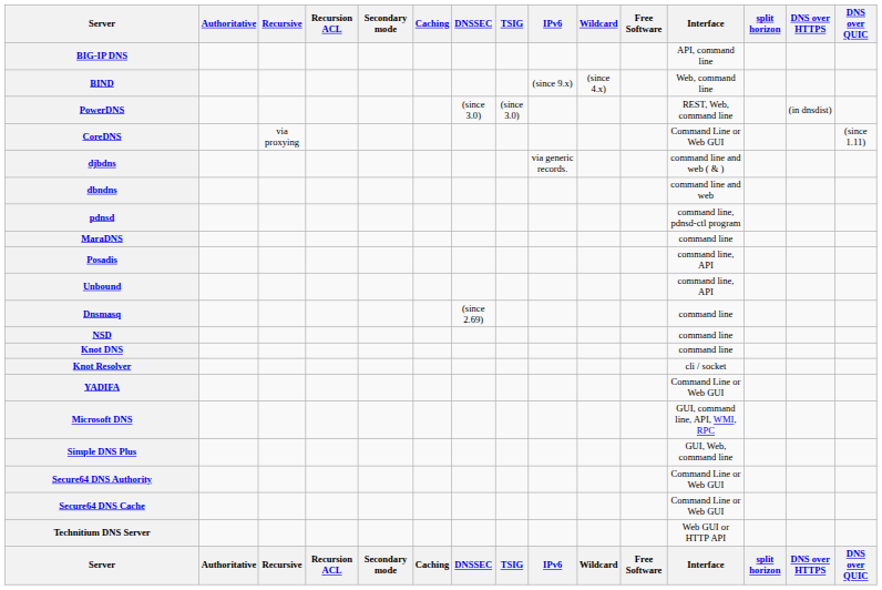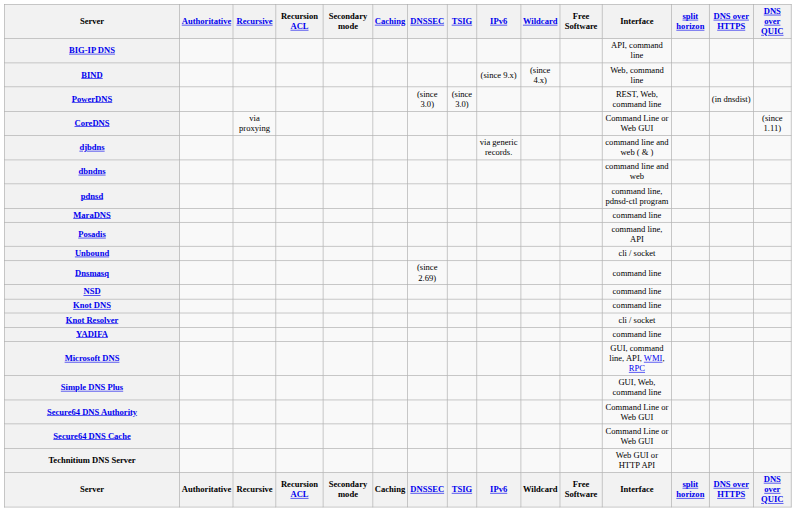Unbound | Interface: command line, API -> cli / socket
YADIFA | Interface: Command Line or Web GUI -> command line
